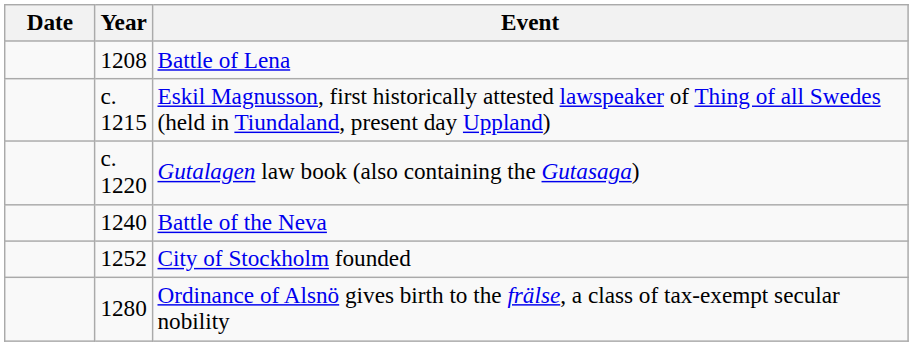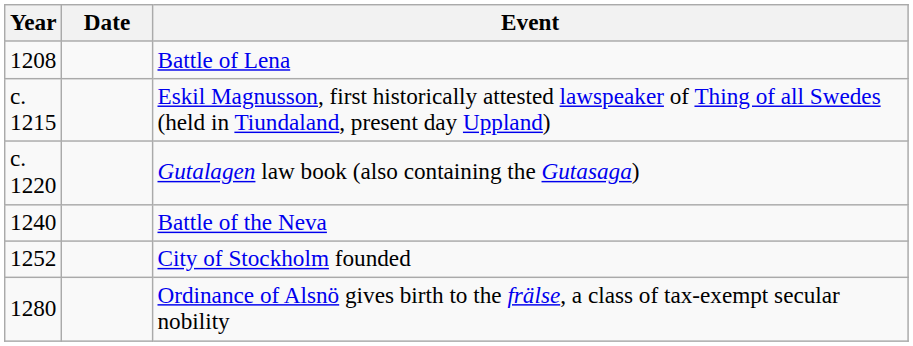columns swapped: Year <-> Date
